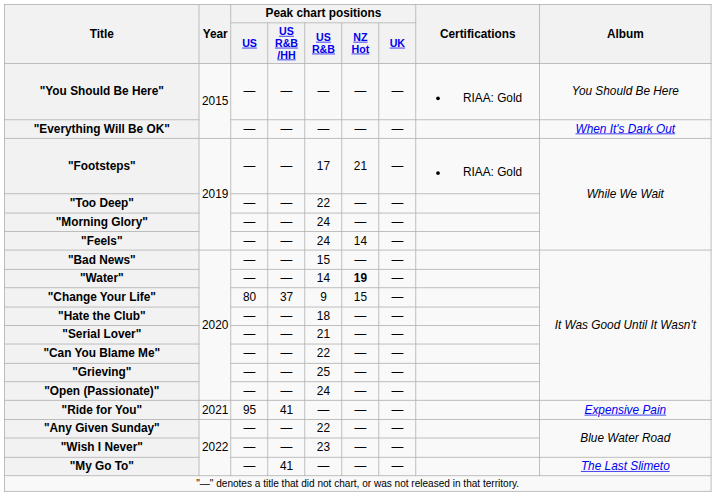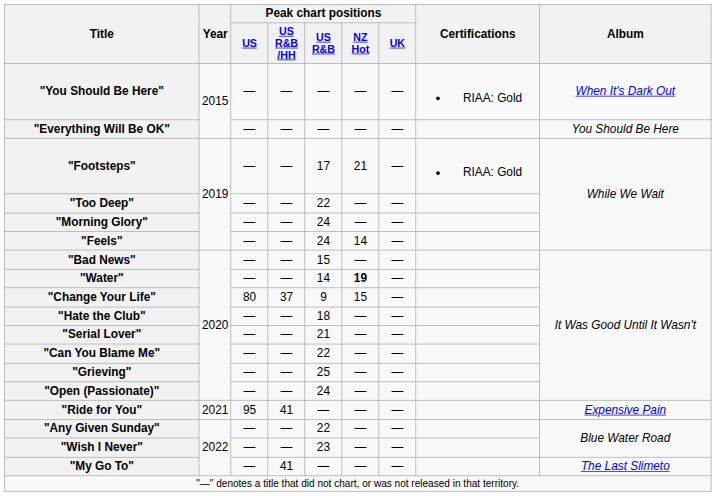"You Should Be Here" | Album: You Should Be Here -> When It's Dark Out
"Everything Will Be OK" | Album: When It's Dark Out -> You Should Be Here
